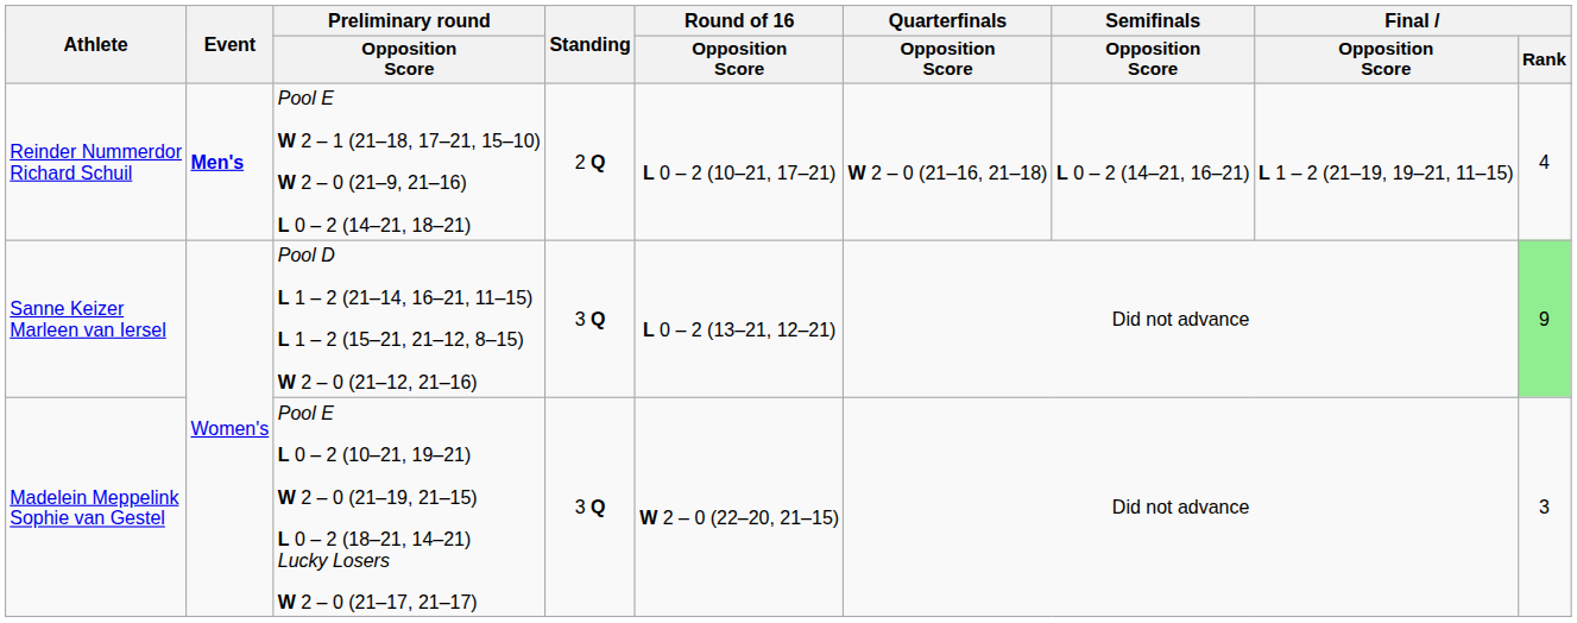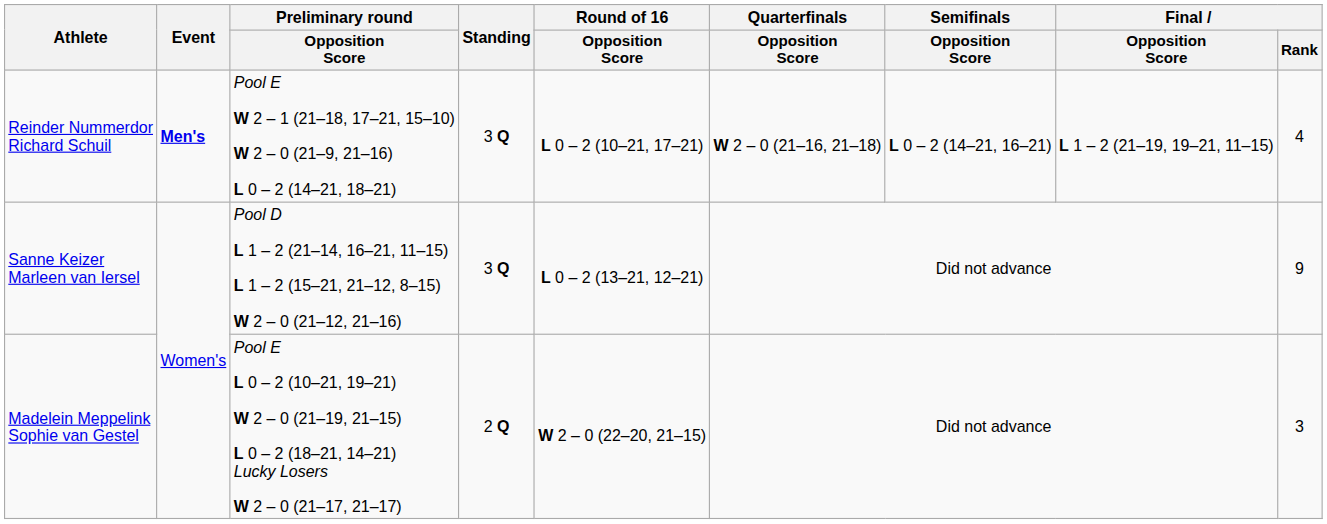Reinder Nummerdor Richard Schuil | Standing: 2 Q -> 3 Q
Sanne Keizer Marleen van Iersel | Final / Rank: lightgreen background -> no background
Madelein Meppelink Sophie van Gestel | Standing: 3 Q -> 2 Q
